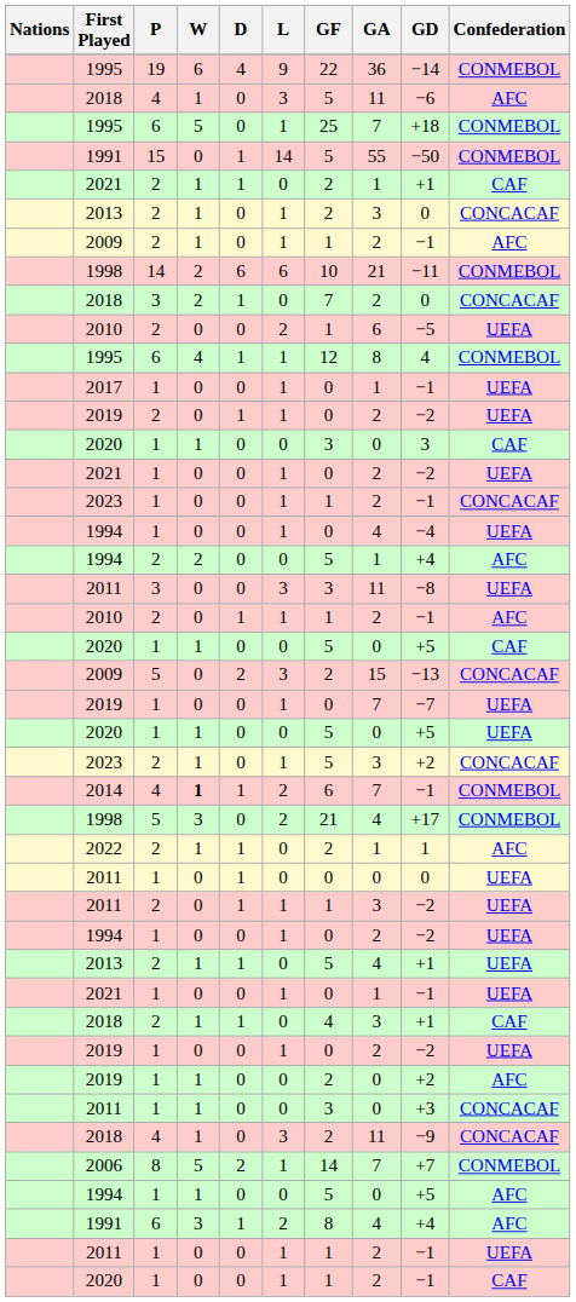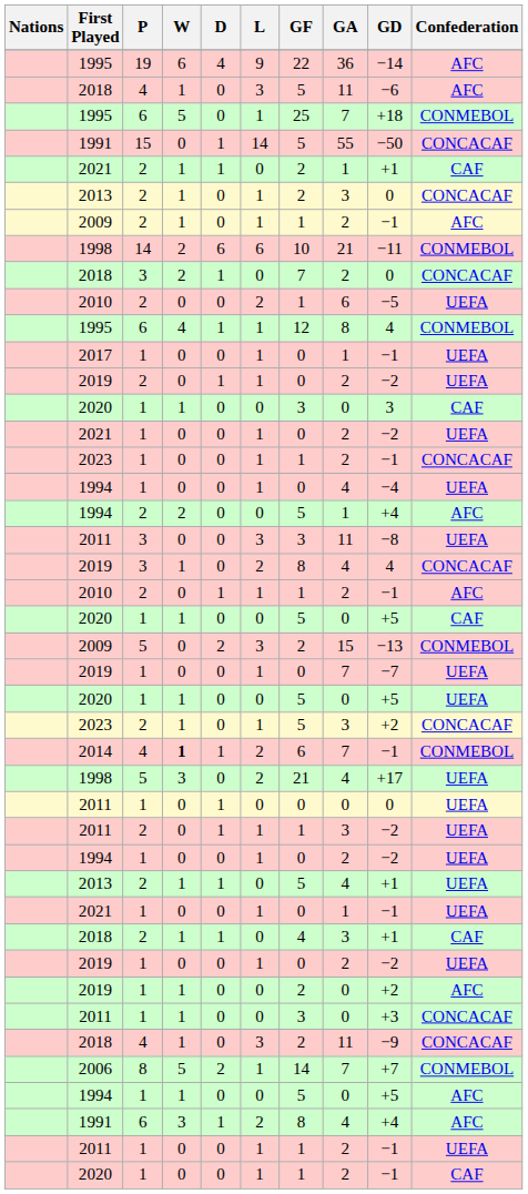1995 / 19 | Confederation: CONMEBOL -> AFC
1991 / 15 | Confederation: CONMEBOL -> CONCACAF
+ row: 2019 | 3 | 1 | 0 | 2 | 8 | 4 | 4 | CONCACAF
2009 / 5 | Confederation: CONCACAF -> CONMEBOL
1998 / 5 | Confederation: CONMEBOL -> UEFA
- row: 2022 | 2 | 1 | 1 | 0 | 2 | 1 | 1 | AFC
